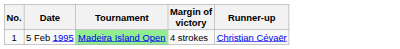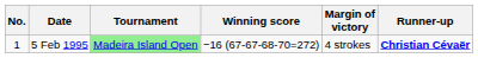+ column: Winning score | −16 (67-67-68-70=272)
5 Feb 1995 | Runner-up: normal -> bold
